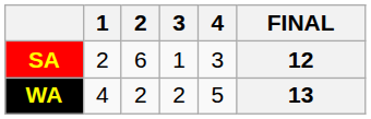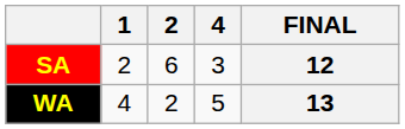- column: 3 | 1 | 2
